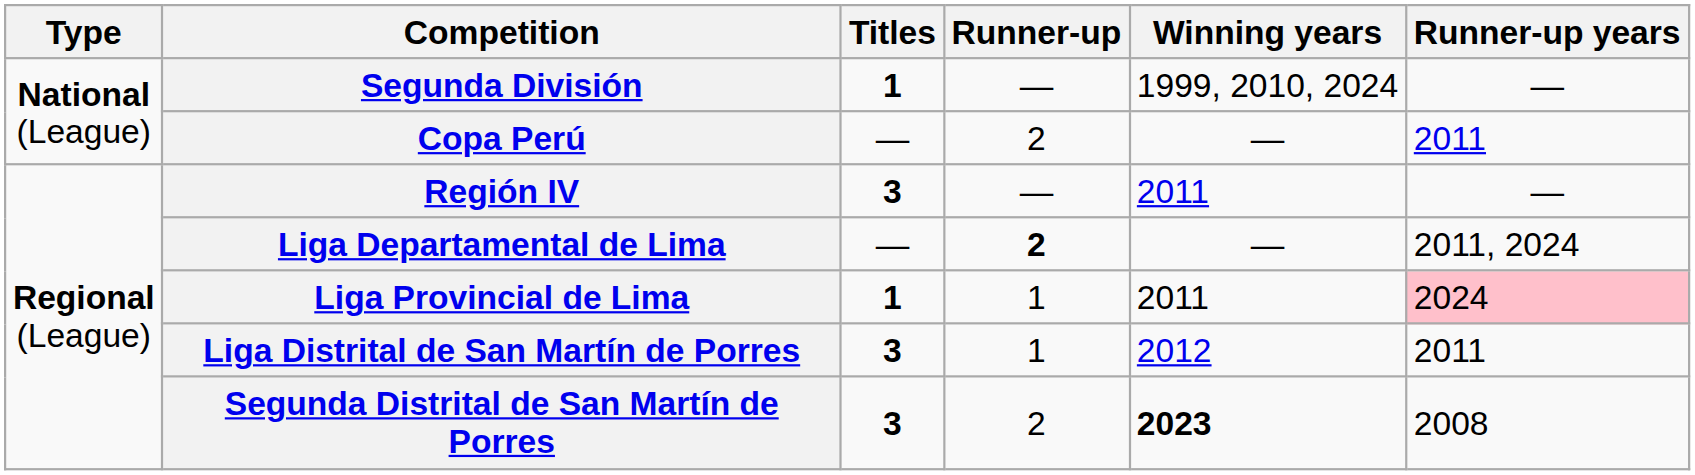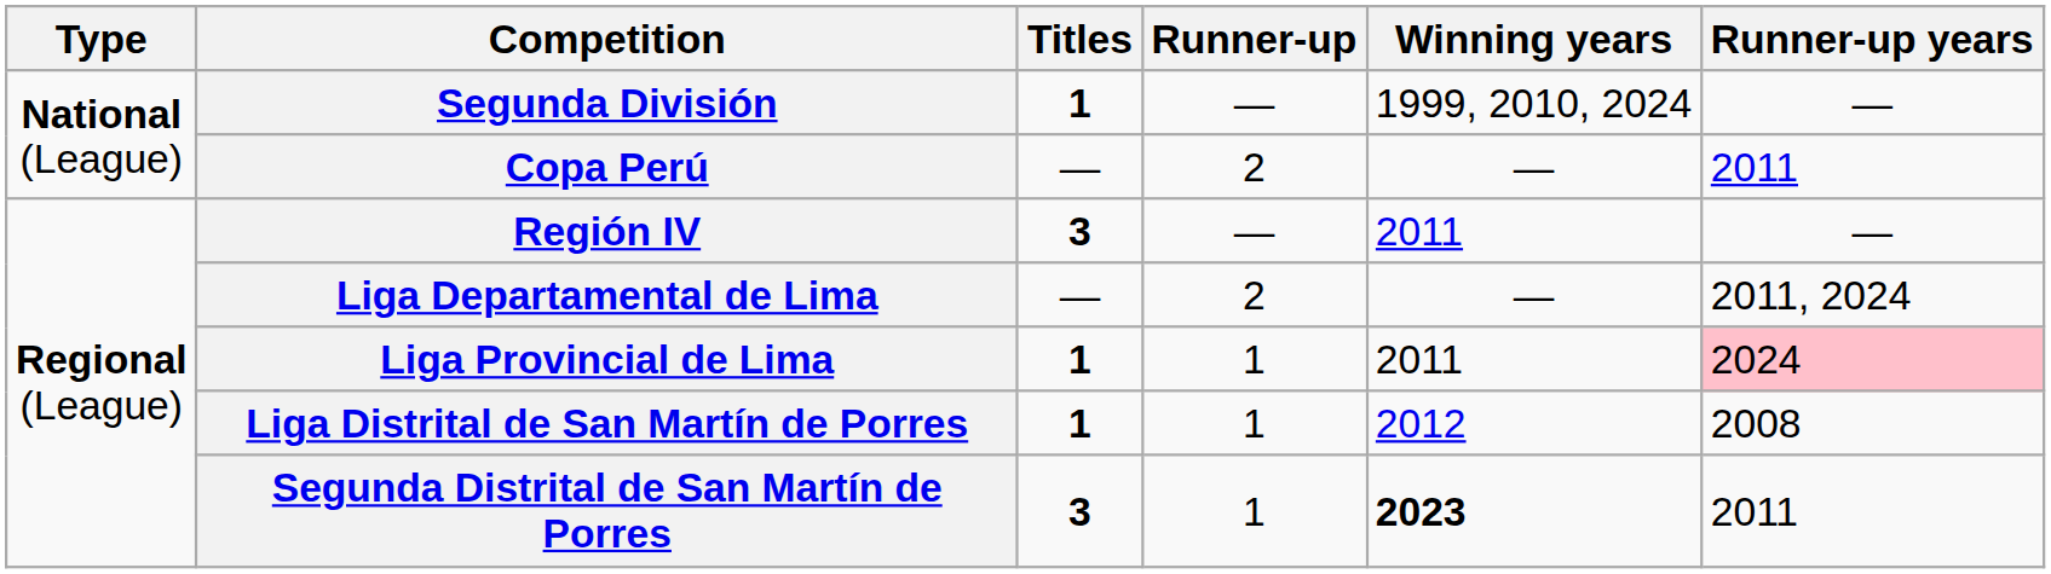Liga Departamental de Lima | Runner-up: bold -> normal
Liga Distrital de San Martín de Porres | Titles: 3 -> 1
Liga Distrital de San Martín de Porres | Runner-up years: 2011 -> 2008
Segunda Distrital de San Martín de Porres | Runner-up: 2 -> 1
Segunda Distrital de San Martín de Porres | Runner-up years: 2008 -> 2011
